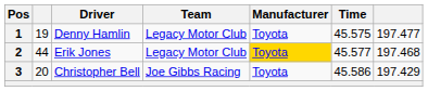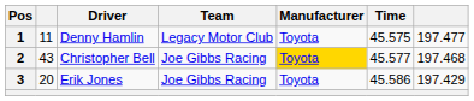1 | column 2: 19 -> 11
2 | column 2: 44 -> 43
2 | Driver: Erik Jones -> Christopher Bell
2 | Team: Legacy Motor Club -> Joe Gibbs Racing
3 | Driver: Christopher Bell -> Erik Jones
